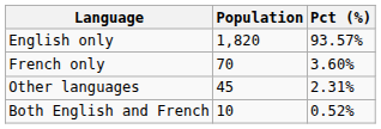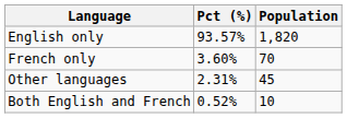columns swapped: Population <-> Pct (%)
